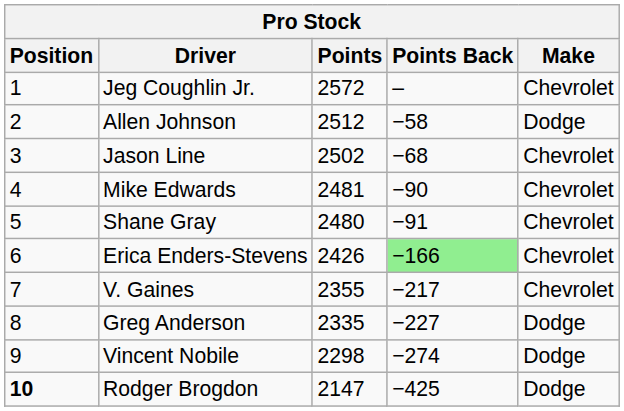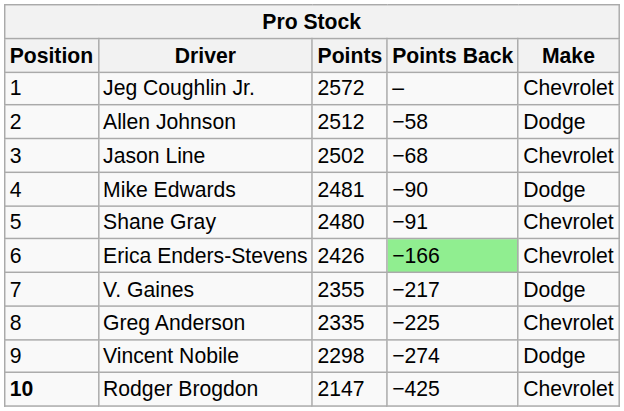Mike Edwards | Make: Chevrolet -> Dodge
V. Gaines | Make: Chevrolet -> Dodge
Greg Anderson | Points Back: −227 -> −225
Greg Anderson | Make: Dodge -> Chevrolet
Rodger Brogdon | Make: Dodge -> Chevrolet
